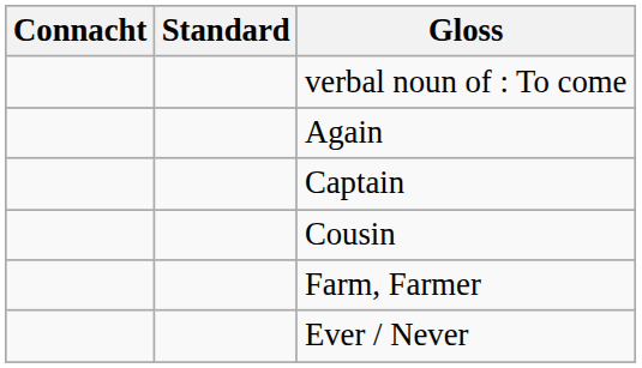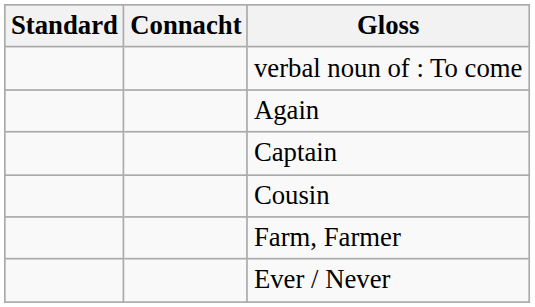columns swapped: Connacht <-> Standard
